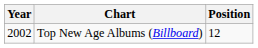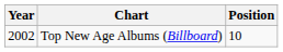Top New Age Albums (Billboard) | Position: 12 -> 10
